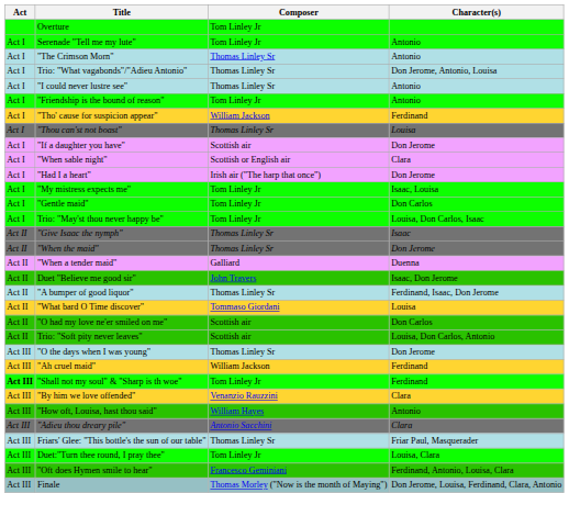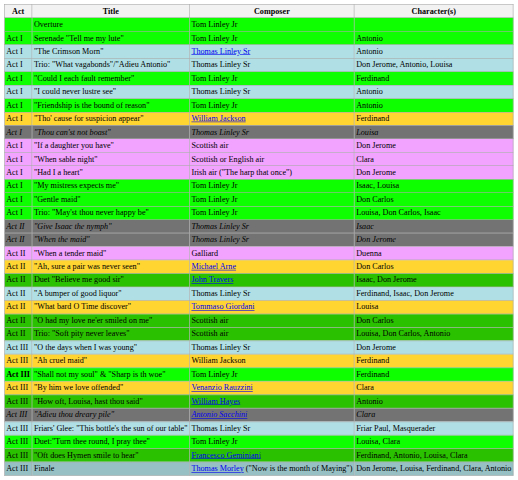+ row: Act I | "Could I each fault remember" | Tom Linley Jr | Ferdinand
+ row: Act II | "Ah, sure a pair was never seen" | Michael Arne | Don Carlos
